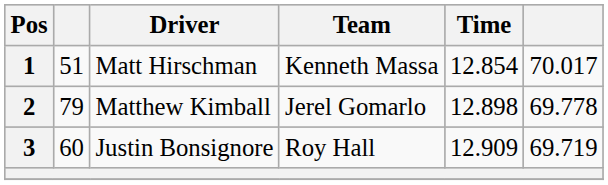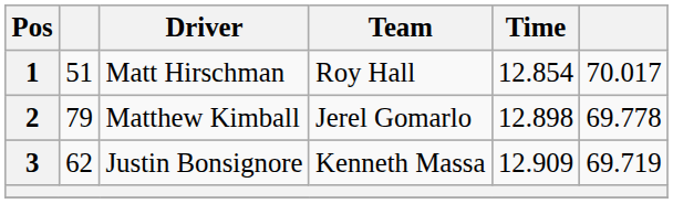1 | Team: Kenneth Massa -> Roy Hall
3 | column 2: 60 -> 62
3 | Team: Roy Hall -> Kenneth Massa
